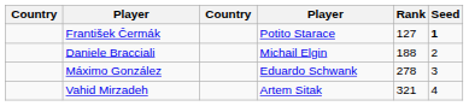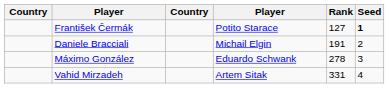Daniele Bracciali | Rank: 188 -> 191
Vahid Mirzadeh | Rank: 321 -> 331
